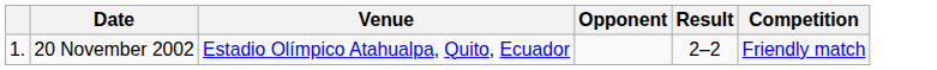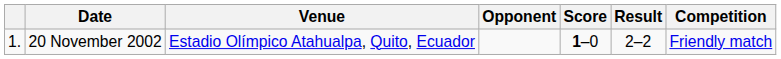+ column: Score | 1–0
